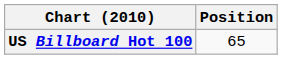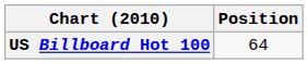US Billboard Hot 100 | Position: 65 -> 64
